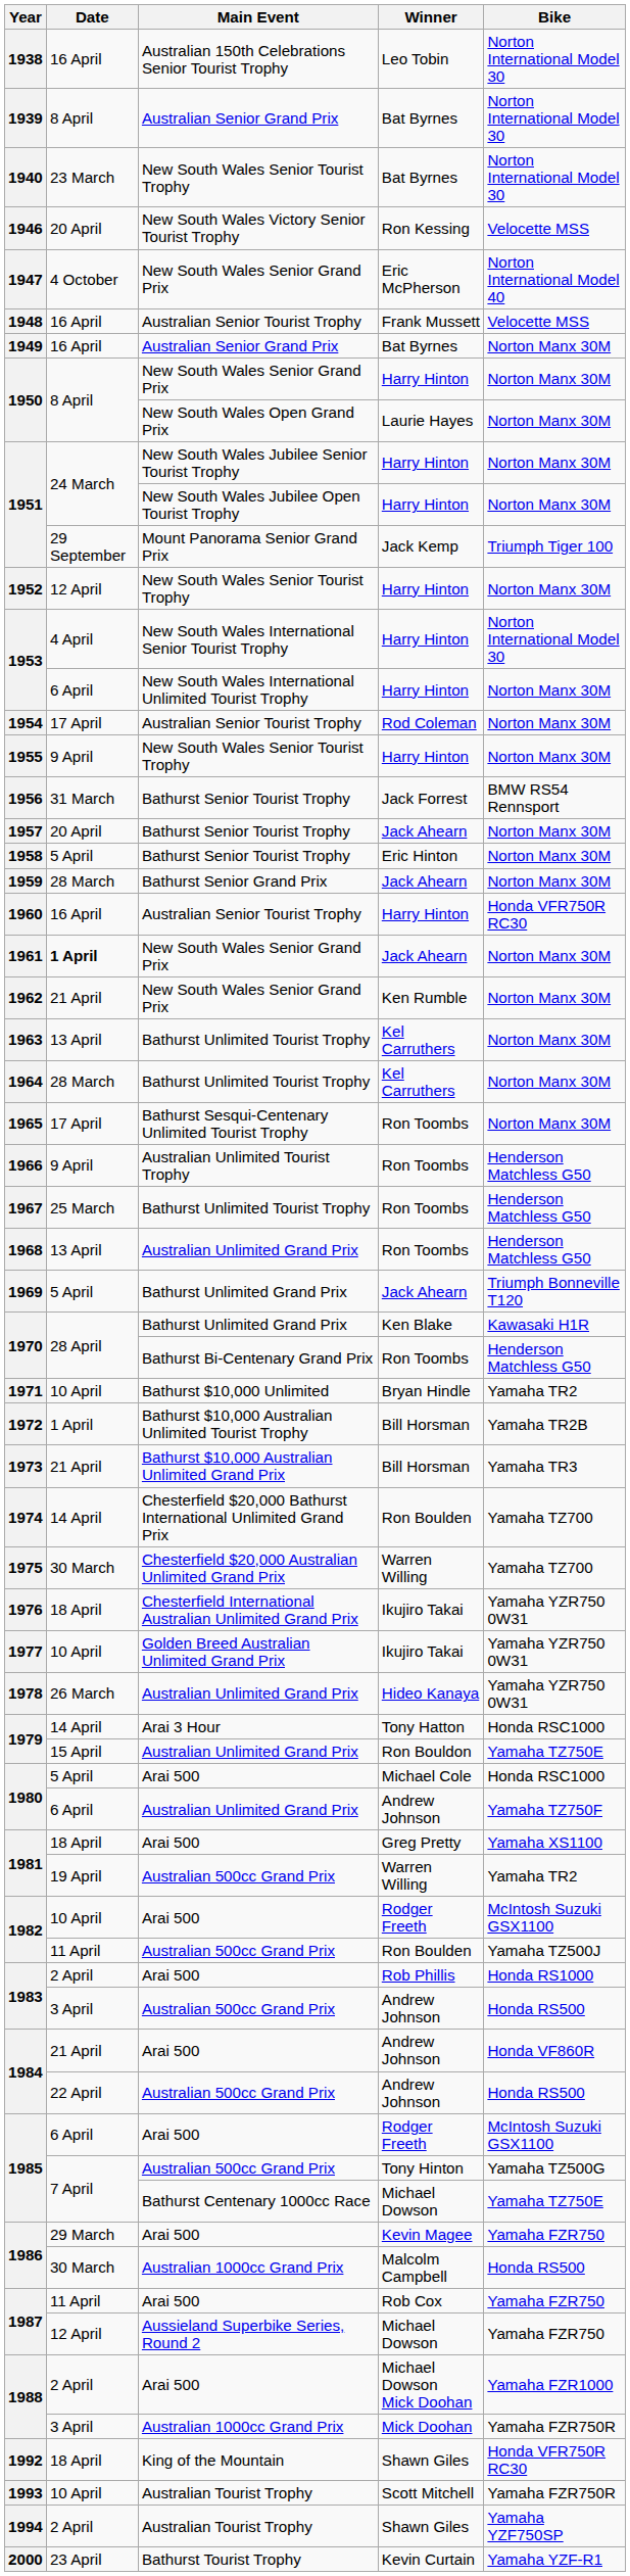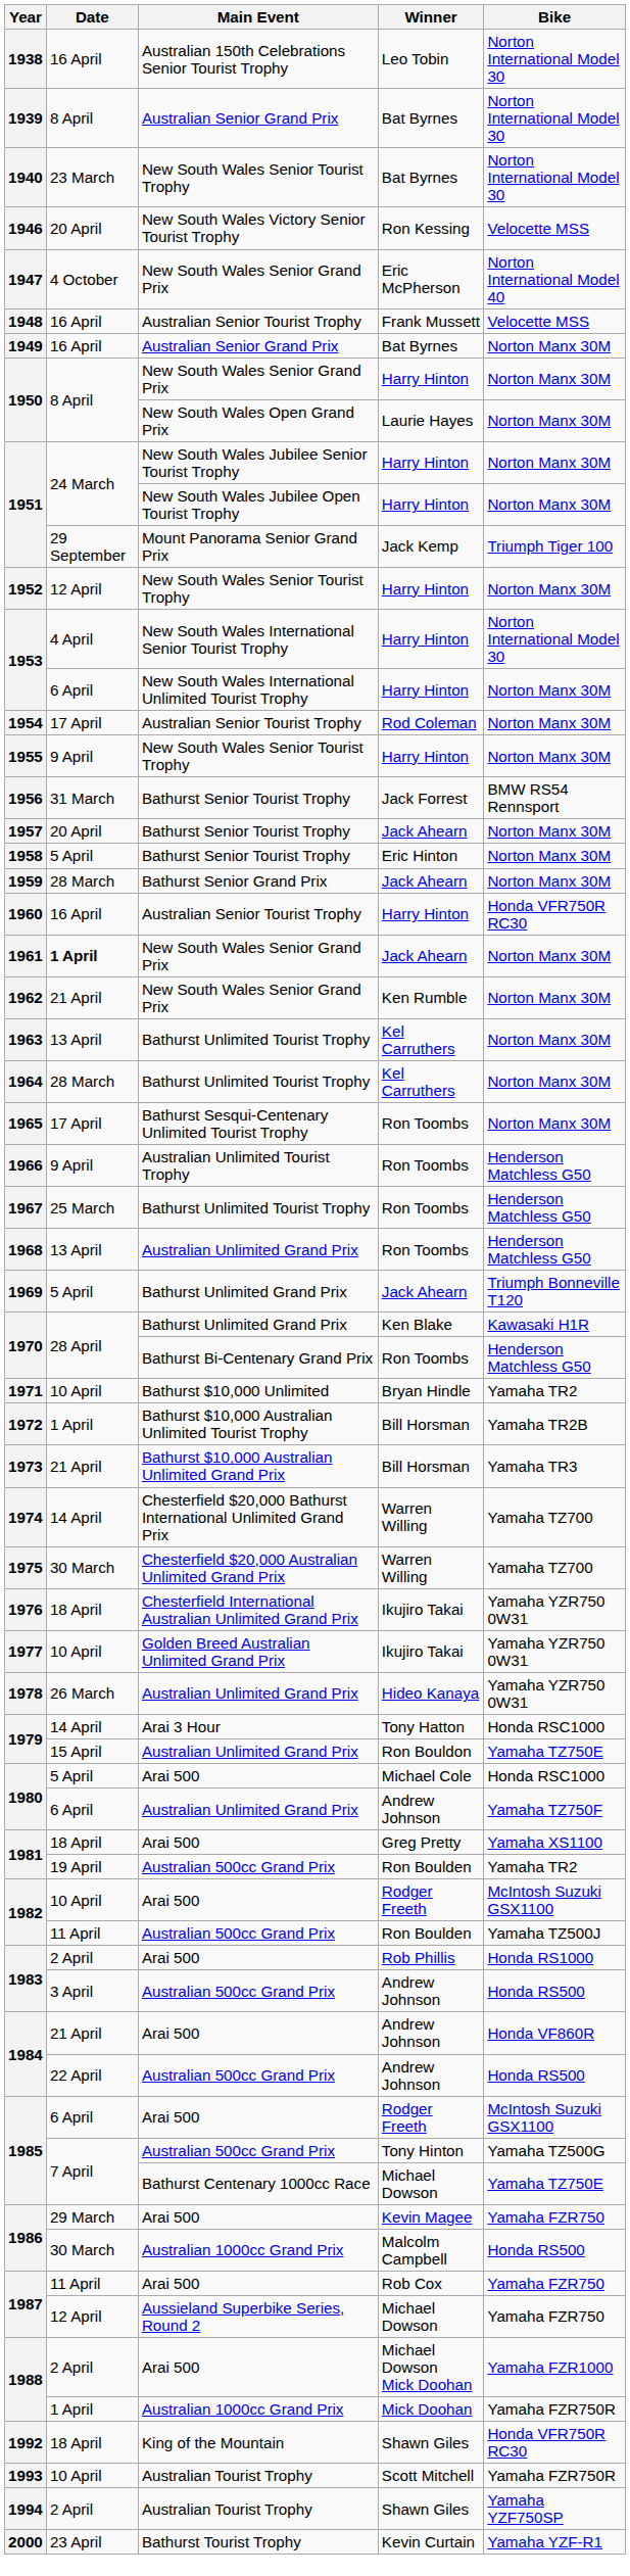1974 | Winner: Ron Boulden -> Warren Willing
1981 / Australian 500cc Grand Prix | Winner: Warren Willing -> Ron Boulden
1988 / Australian 1000cc Grand Prix | Date: 3 April -> 1 April
